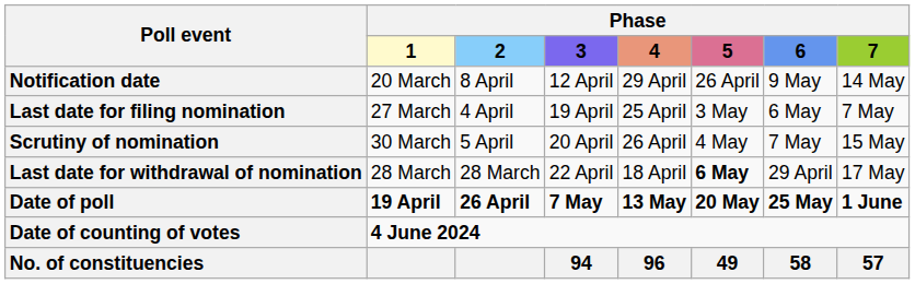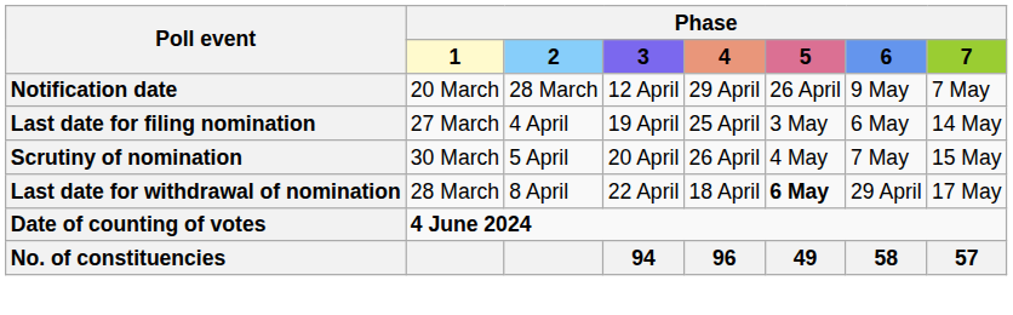Notification date | Phase / 2: 8 April -> 28 March
Notification date | Phase / 7: 14 May -> 7 May
Last date for filing nomination | Phase / 7: 7 May -> 14 May
Last date for withdrawal of nomination | Phase / 2: 28 March -> 8 April
- row: Date of poll | 19 April | 26 April | 7 May | 13 May | 20 May | 25 May | 1 June
